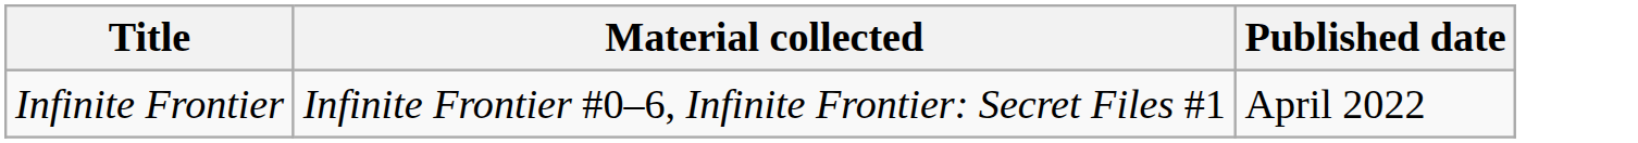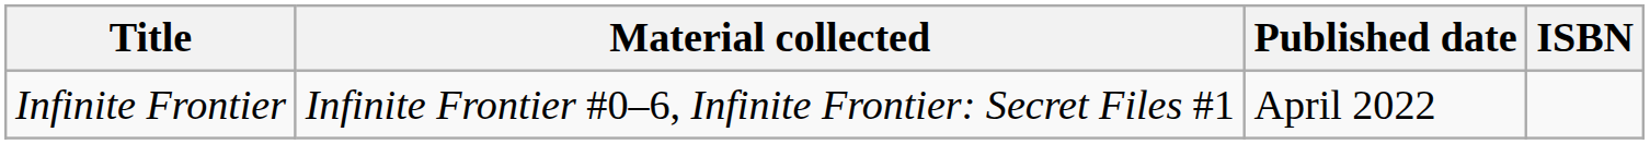+ column: ISBN
